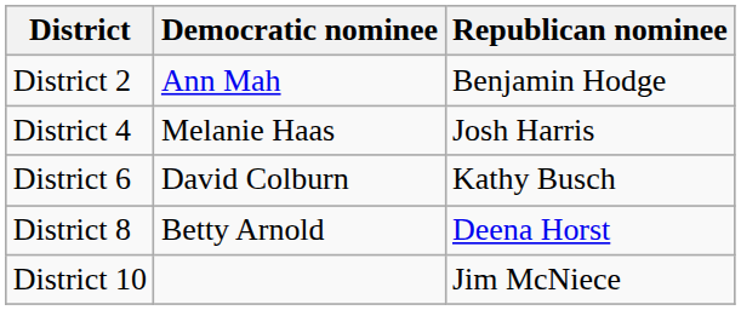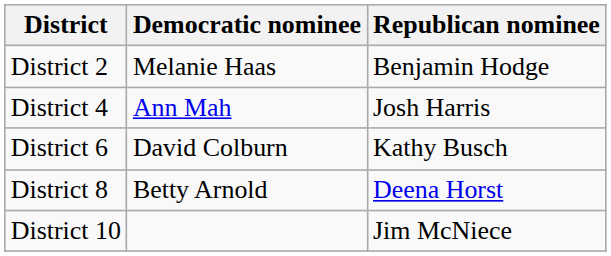District 2 | Democratic nominee: Ann Mah -> Melanie Haas
District 4 | Democratic nominee: Melanie Haas -> Ann Mah
